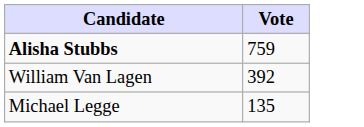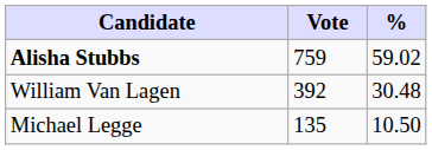+ column: % | 59.02 | 30.48 | 10.50
